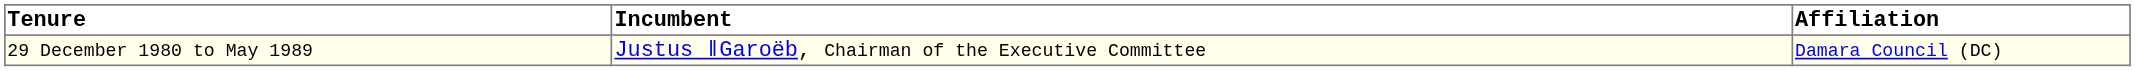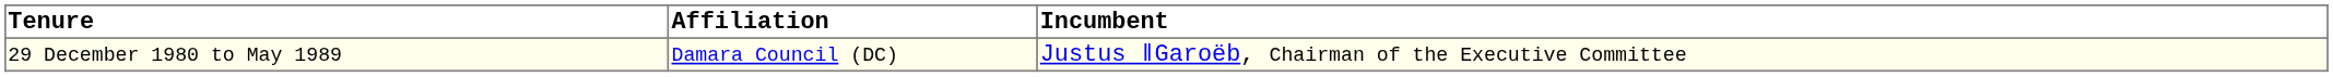columns swapped: Incumbent <-> Affiliation
